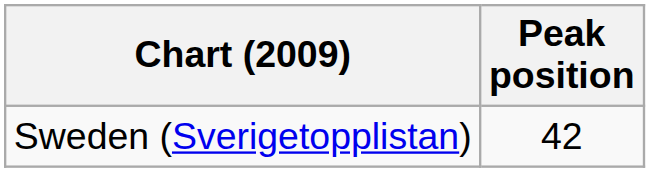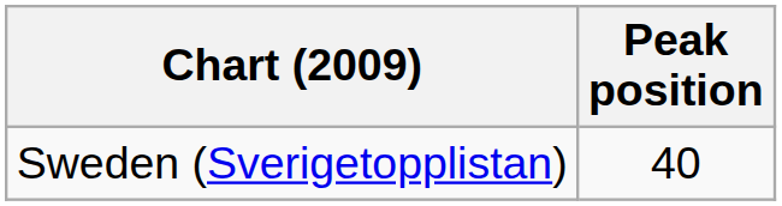Sweden (Sverigetopplistan) | Peak position: 42 -> 40
